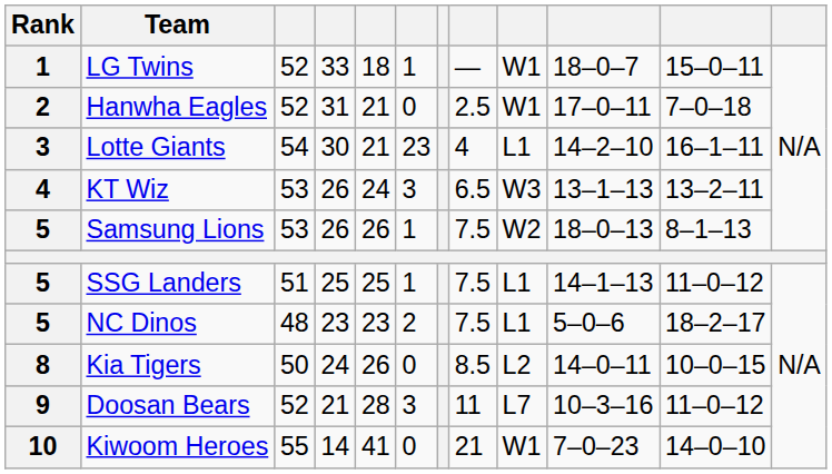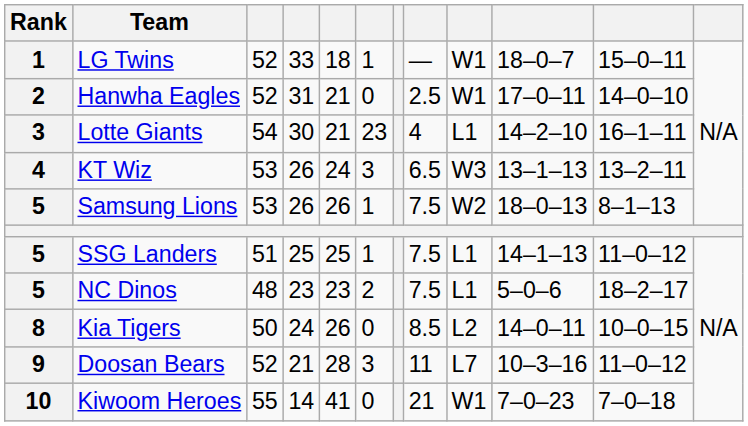Hanwha Eagles | column 11: 7–0–18 -> 14–0–10
Kiwoom Heroes | column 11: 14–0–10 -> 7–0–18
